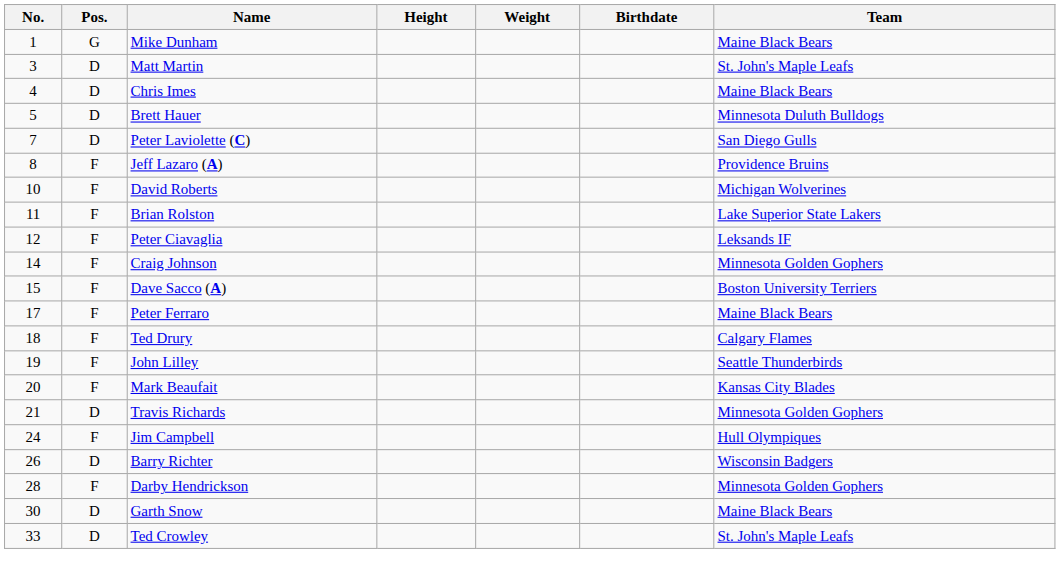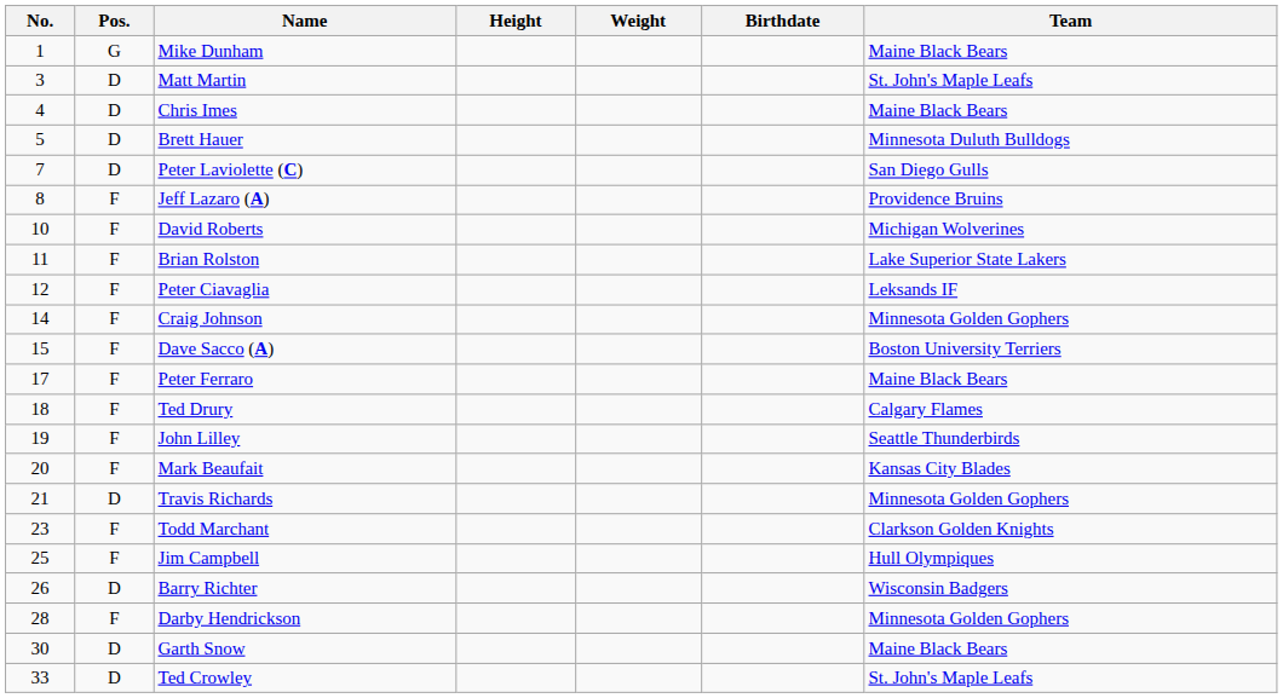+ row: 23 | F | Todd Marchant | Clarkson Golden Knights
Jim Campbell | No.: 24 -> 25
